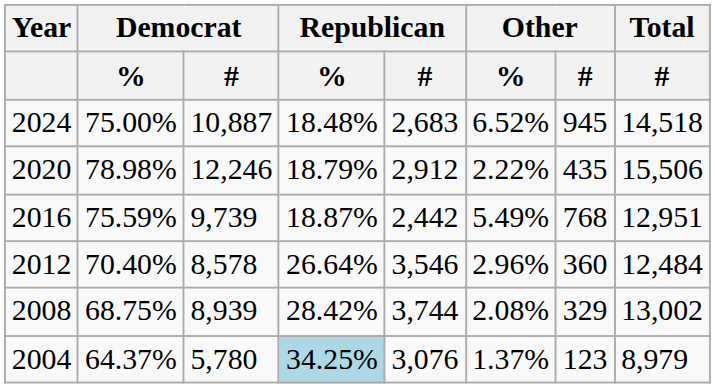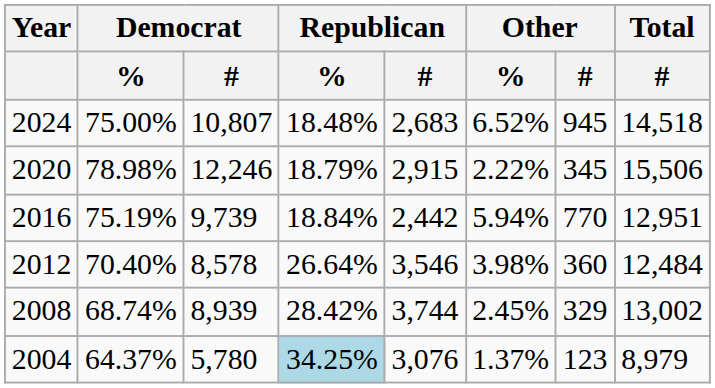2024 | Democrat / #: 10,887 -> 10,807
2020 | Republican / #: 2,912 -> 2,915
2020 | Other / #: 435 -> 345
2016 | Democrat / %: 75.59% -> 75.19%
2016 | Republican / %: 18.87% -> 18.84%
2016 | Other / %: 5.49% -> 5.94%
2016 | Other / #: 768 -> 770
2012 | Other / %: 2.96% -> 3.98%
2008 | Democrat / %: 68.75% -> 68.74%
2008 | Other / %: 2.08% -> 2.45%
